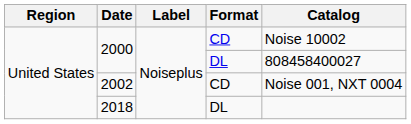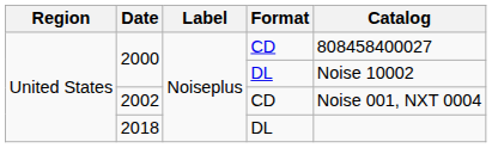2000 / CD | Catalog: Noise 10002 -> 808458400027
2000 / DL | Catalog: 808458400027 -> Noise 10002
